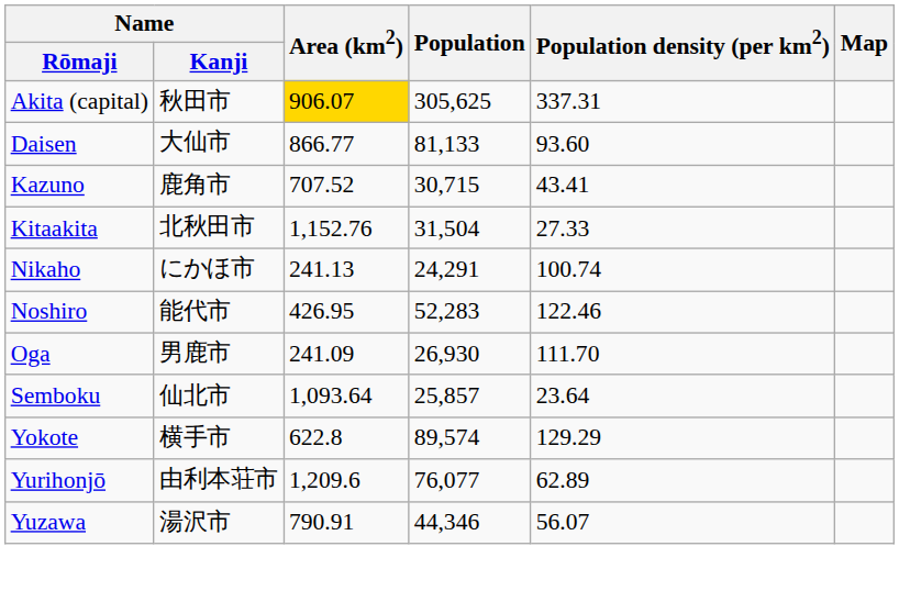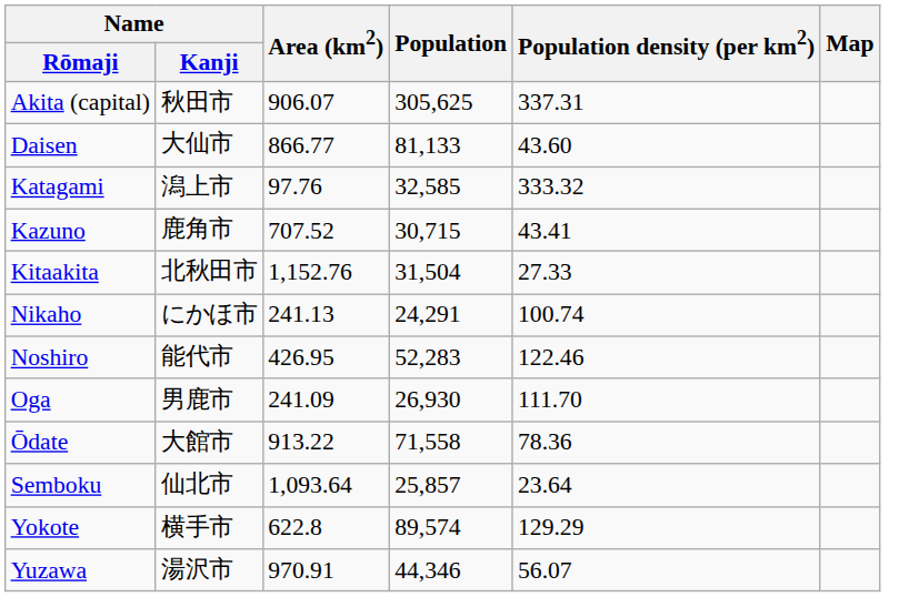Akita (capital) | Area (km2): gold background -> no background
Daisen | Population density (per km2): 93.60 -> 43.60
+ row: Katagami | 潟上市 | 97.76 | 32,585 | 333.32
+ row: Ōdate | 大館市 | 913.22 | 71,558 | 78.36
- row: Yurihonjō | 由利本荘市 | 1,209.6 | 76,077 | 62.89
Yuzawa | Area (km2): 790.91 -> 970.91
